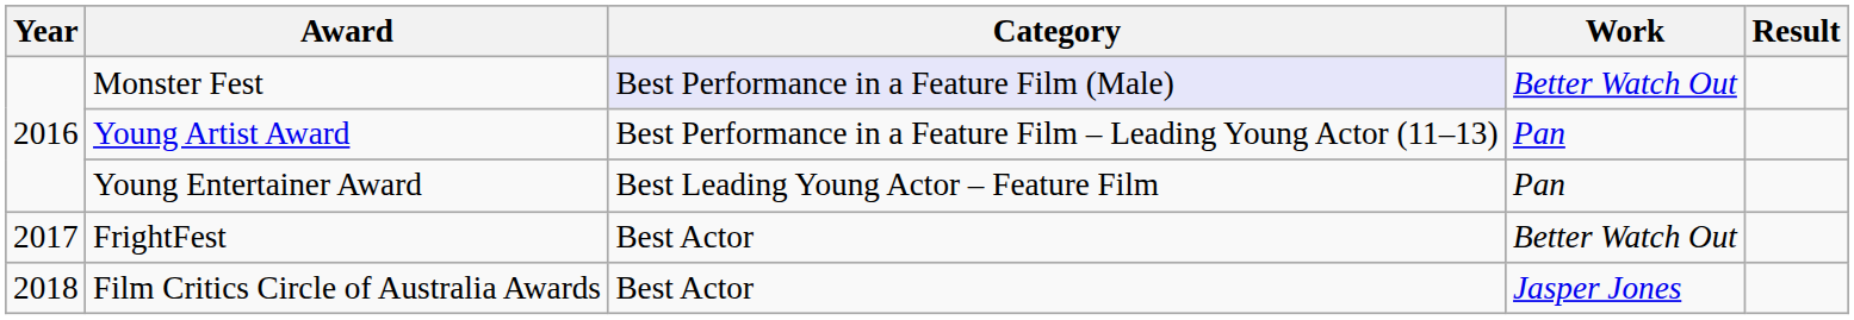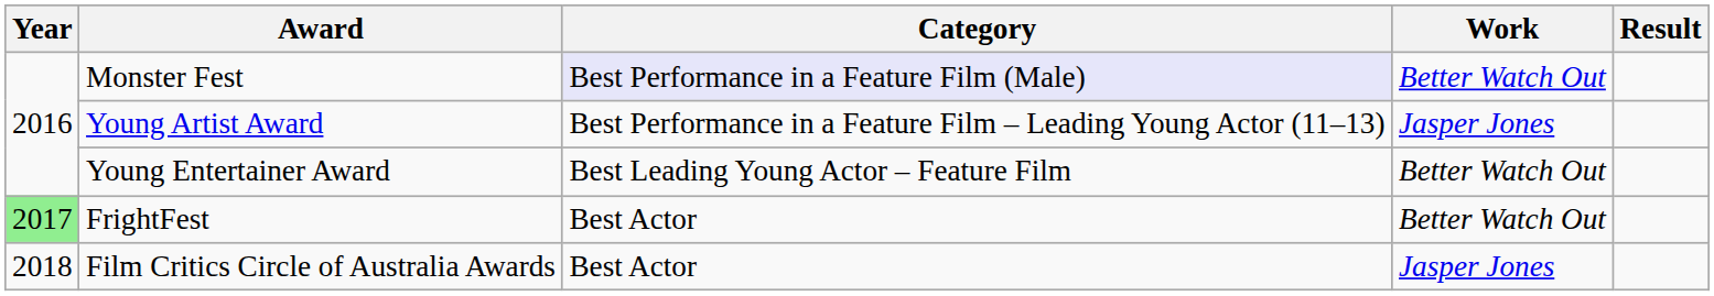Young Artist Award | Work: Pan -> Jasper Jones
Young Entertainer Award | Work: Pan -> Better Watch Out
FrightFest | Year: no background -> lightgreen background
